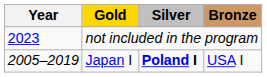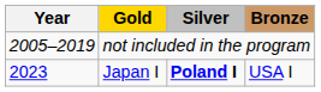not included in the program | Year: 2023 -> 2005–2019
Japan I | Year: 2005–2019 -> 2023
